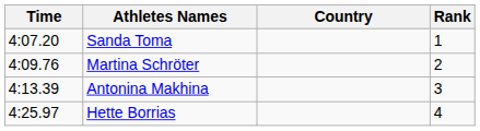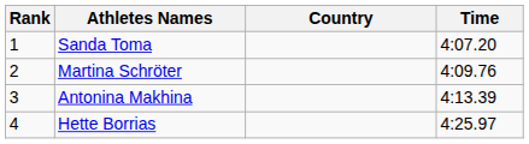columns swapped: Rank <-> Time
